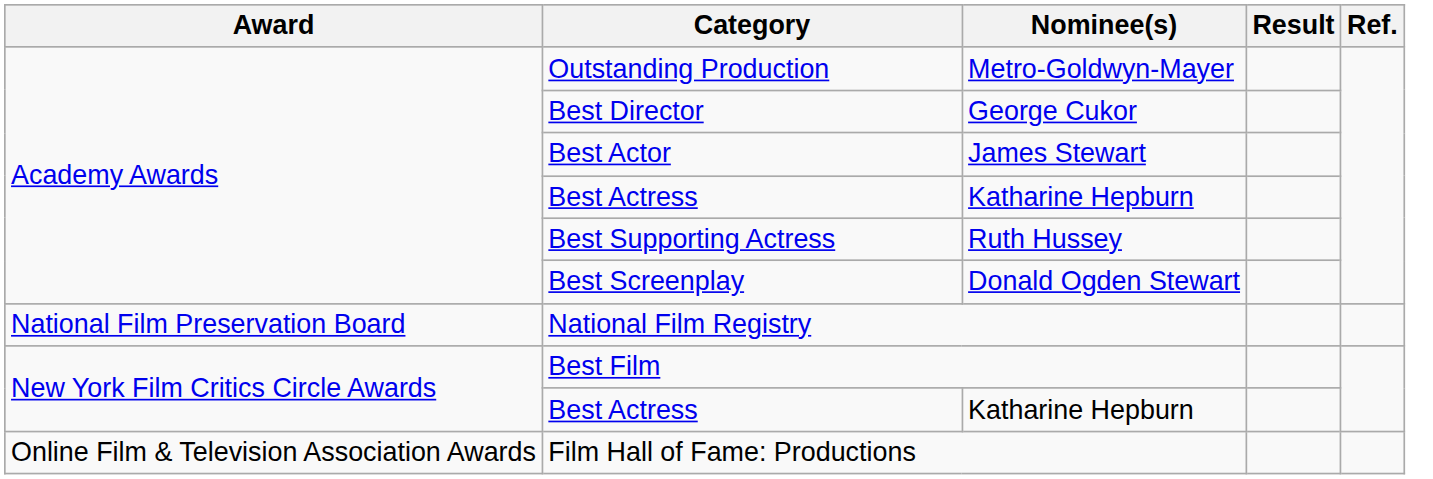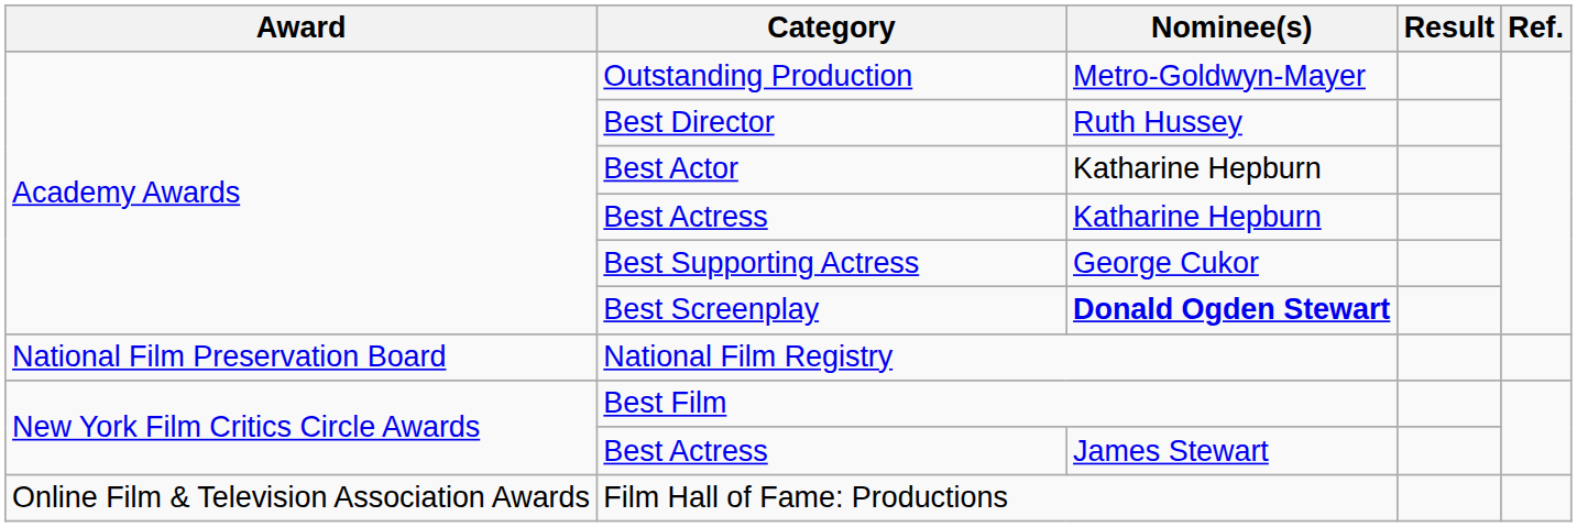Best Director | Nominee(s): George Cukor -> Ruth Hussey
Best Actor | Nominee(s): James Stewart -> Katharine Hepburn
Best Supporting Actress | Nominee(s): Ruth Hussey -> George Cukor
Best Screenplay | Nominee(s): normal -> bold
New York Film Critics Circle Awards / Best Actress | Nominee(s): Katharine Hepburn -> James Stewart
